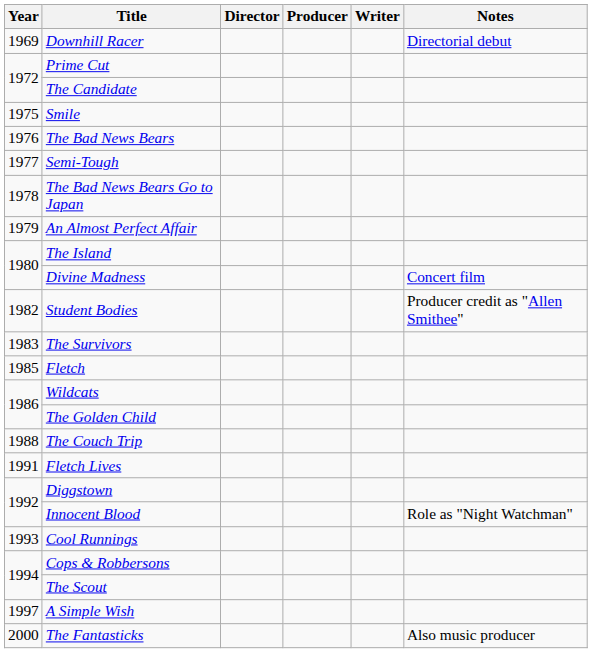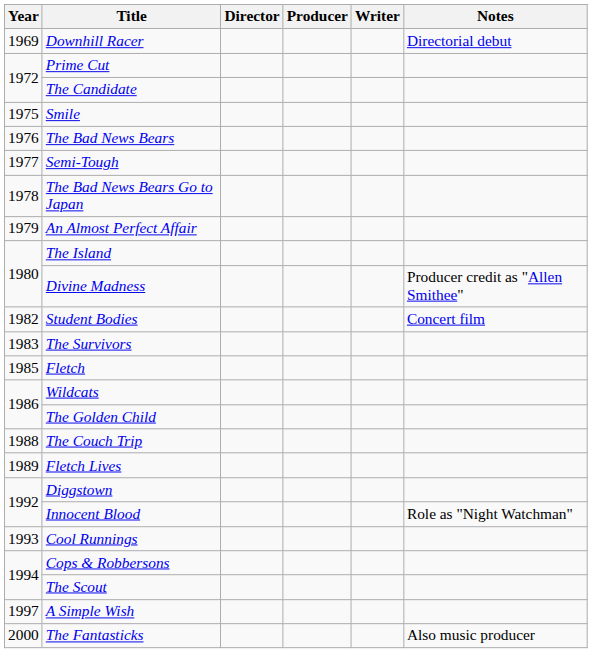Divine Madness | Notes: Concert film -> Producer credit as "Allen Smithee"
Student Bodies | Notes: Producer credit as "Allen Smithee" -> Concert film
Fletch Lives | Year: 1991 -> 1989
